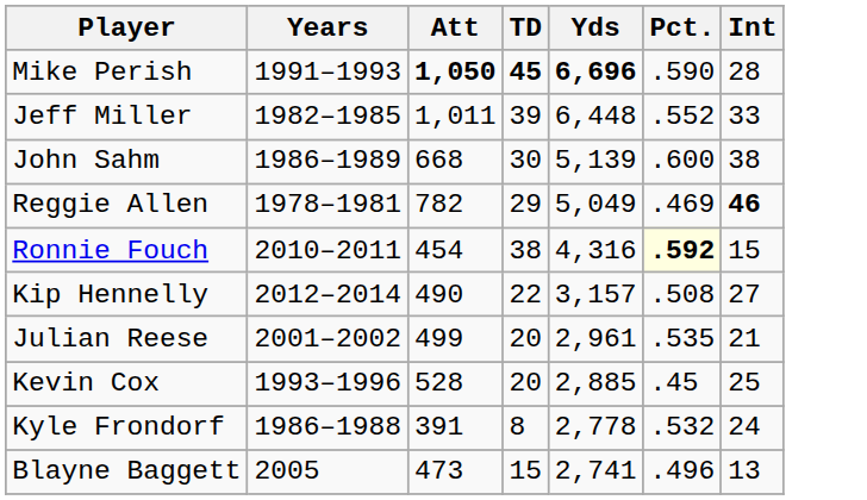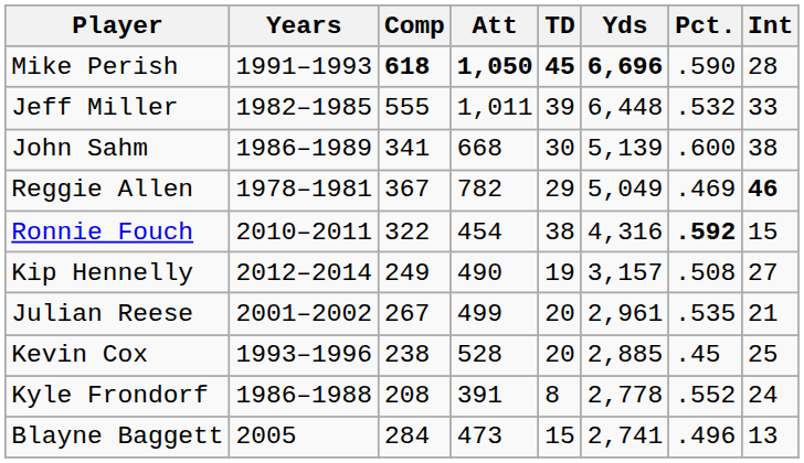+ column: Comp | 618 | 555 | 341 | 367 | 322 | 249 | 267 | 238 | 208 | 284
Jeff Miller | Pct.: .552 -> .532
Ronnie Fouch | Pct.: lightyellow background -> no background
Kip Hennelly | TD: 22 -> 19
Kyle Frondorf | Pct.: .532 -> .552
